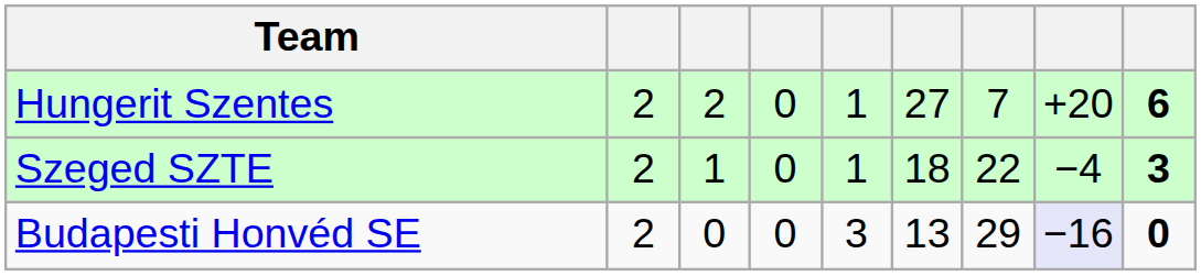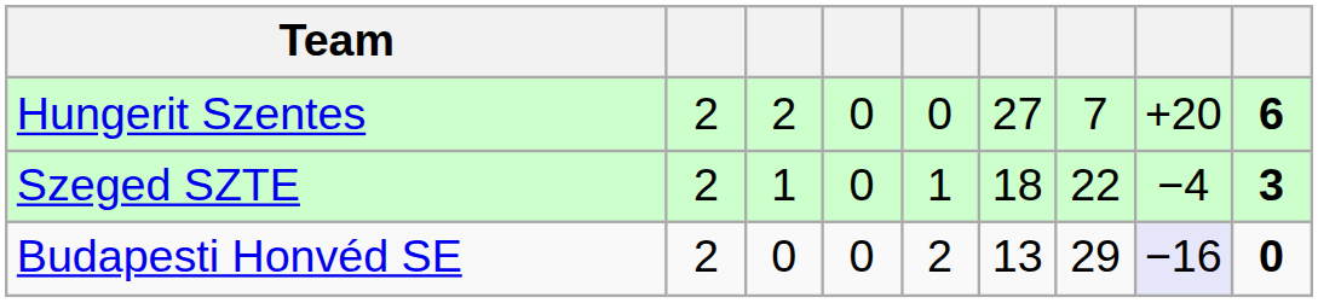Hungerit Szentes | column 5: 1 -> 0
Budapesti Honvéd SE | column 5: 3 -> 2
